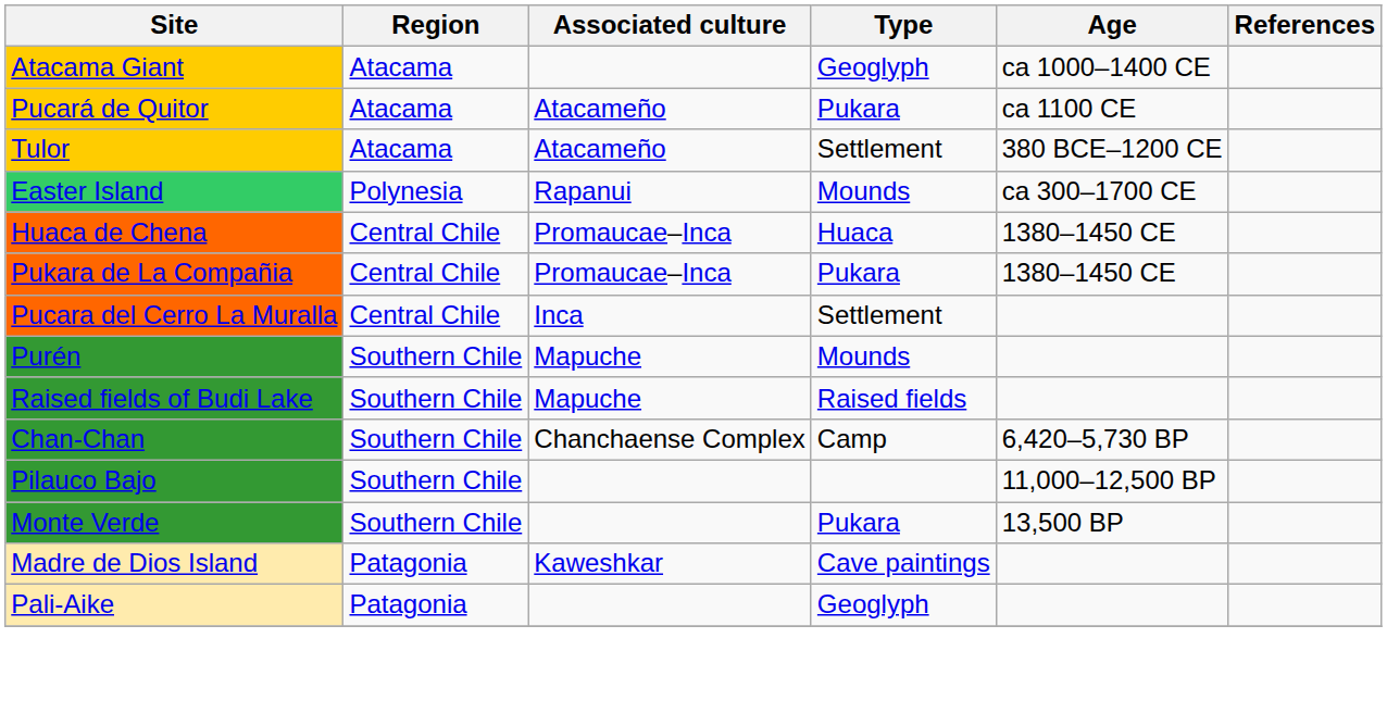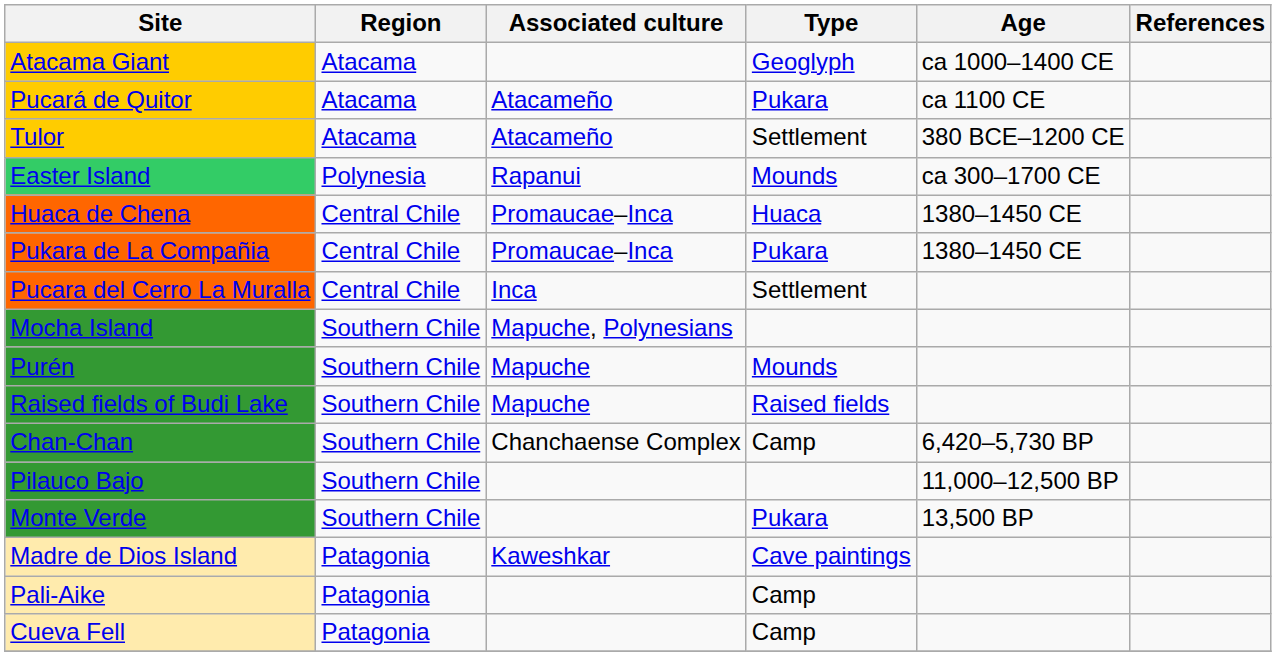+ row: Mocha Island | Southern Chile | Mapuche, Polynesians
Pali-Aike | Type: Geoglyph -> Camp
+ row: Cueva Fell | Patagonia | Camp
